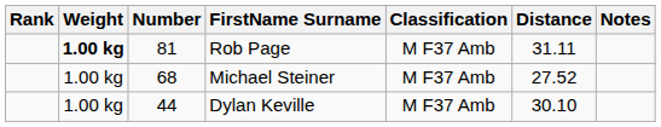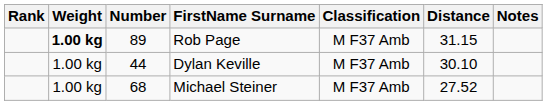Rob Page | Number: 81 -> 89
Rob Page | Distance: 31.11 -> 31.15
rows swapped: Dylan Keville <-> Michael Steiner
